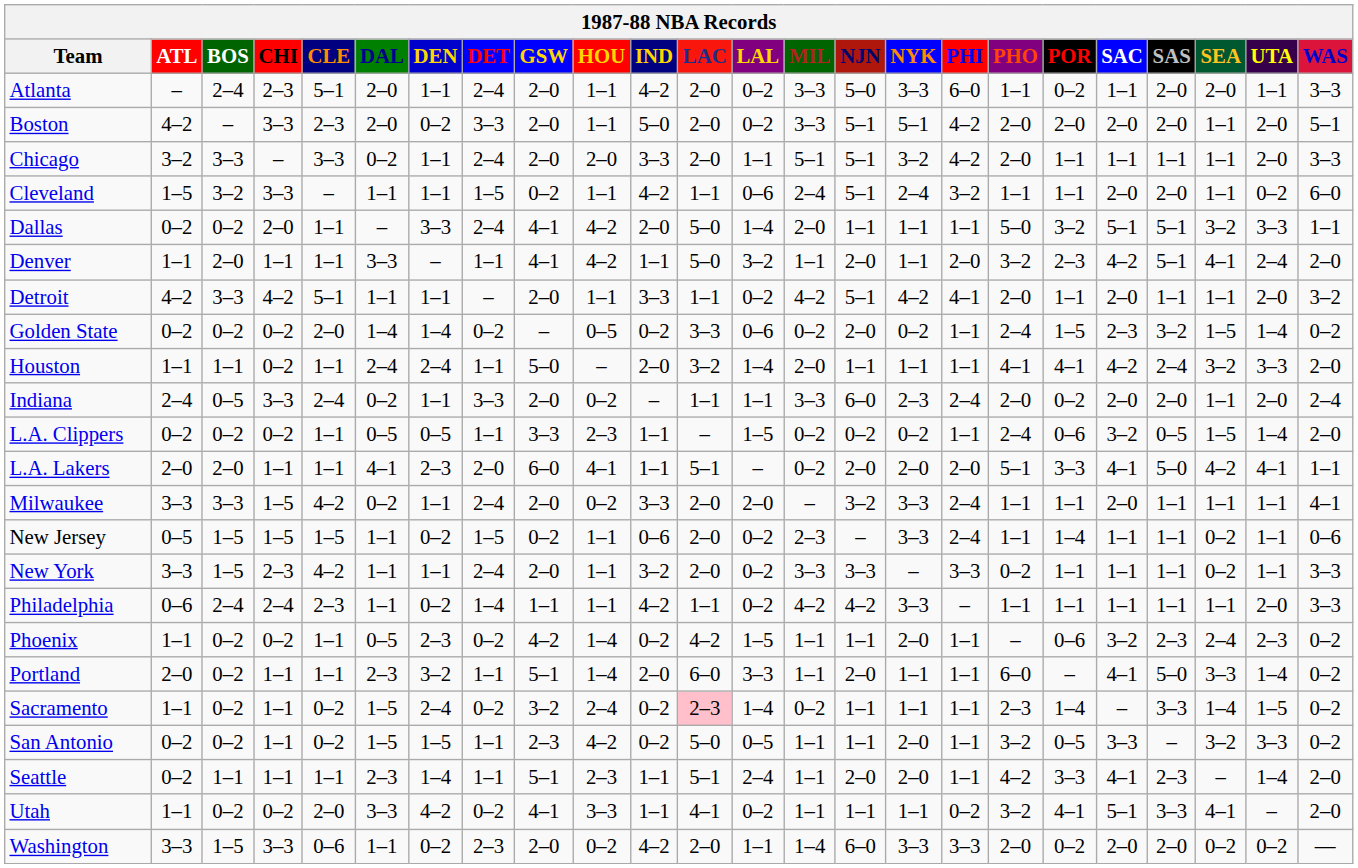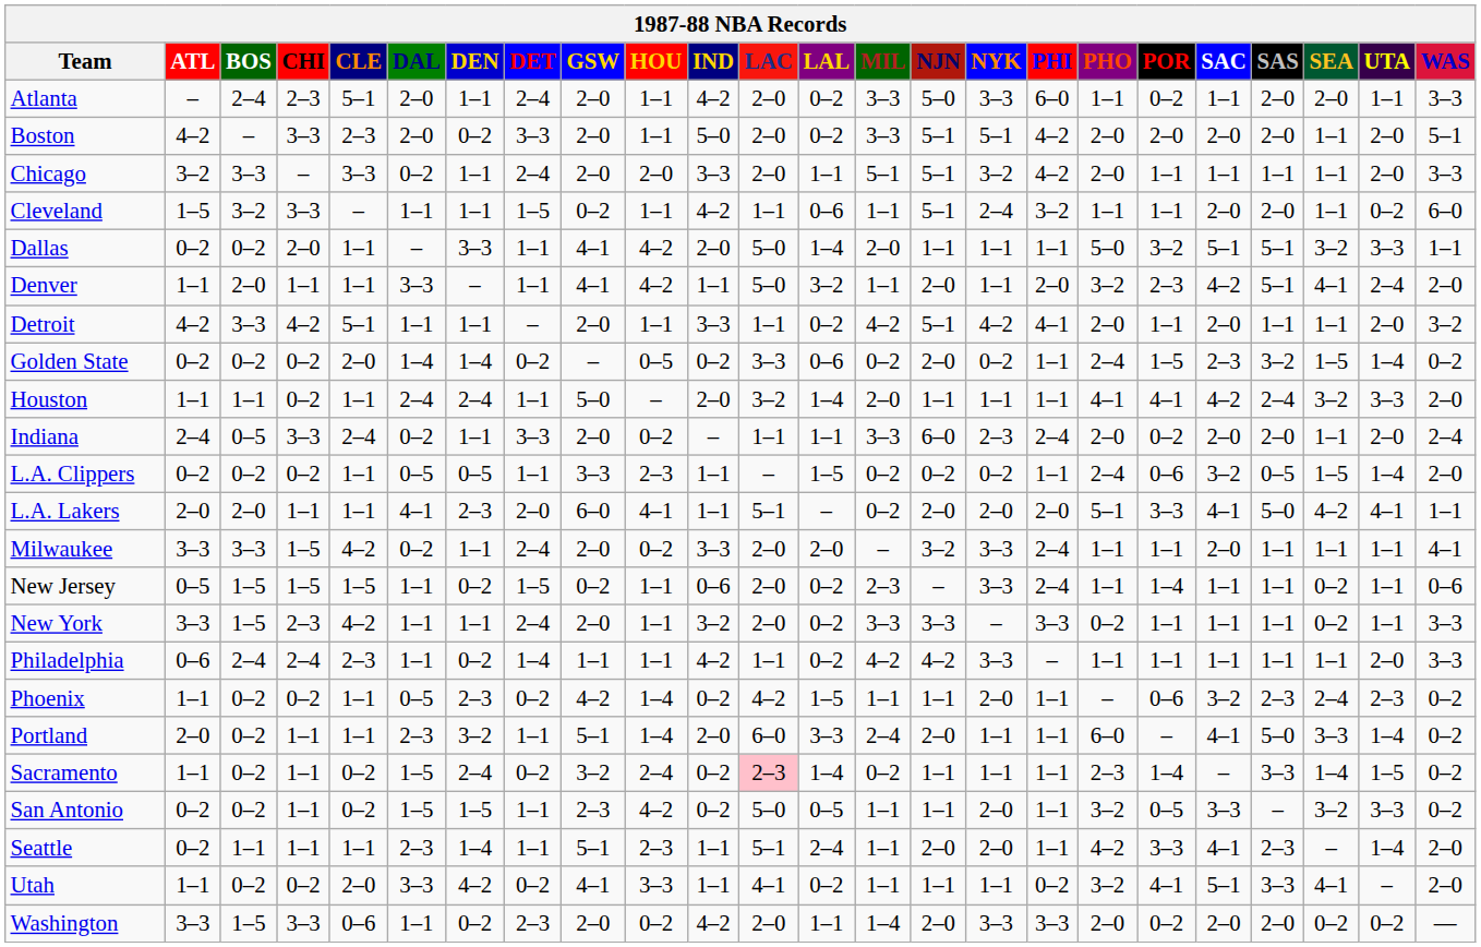Cleveland | MIL: 2–4 -> 1–1
Dallas | DET: 2–4 -> 1–1
Portland | MIL: 1–1 -> 2–4
Washington | NJN: 6–0 -> 2–0
